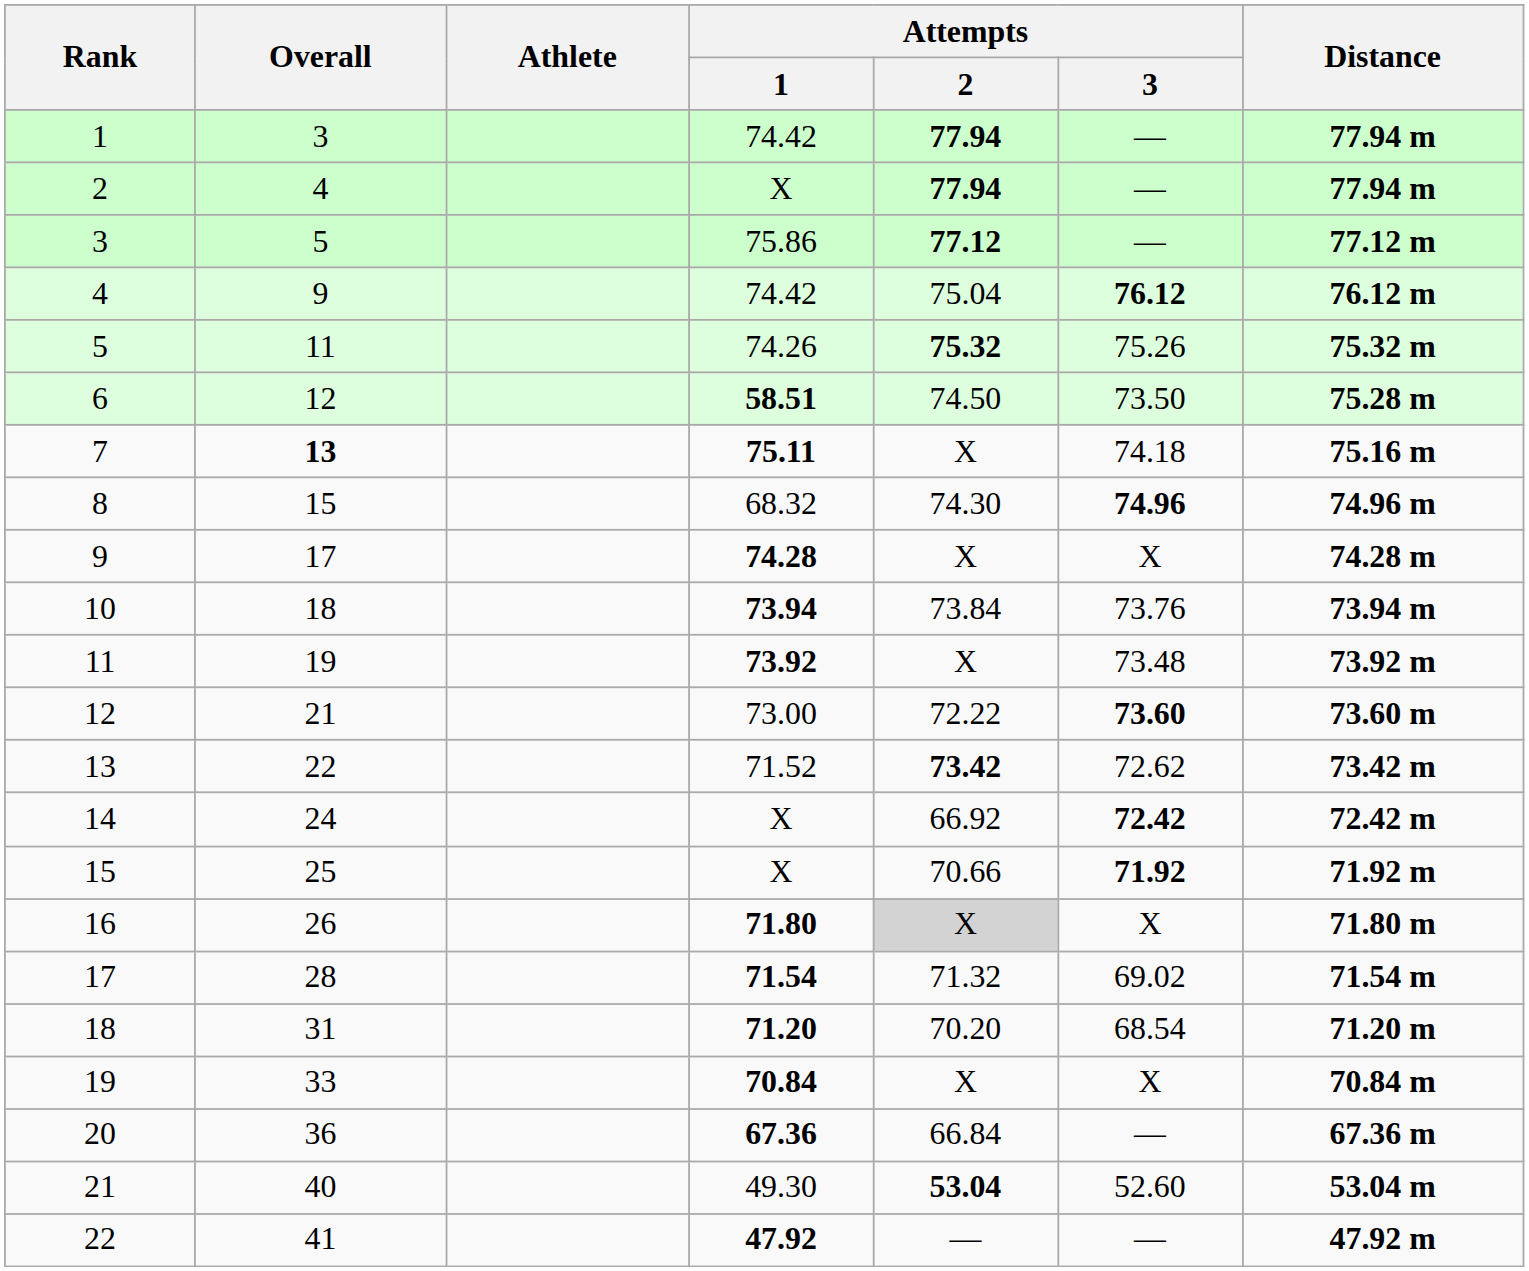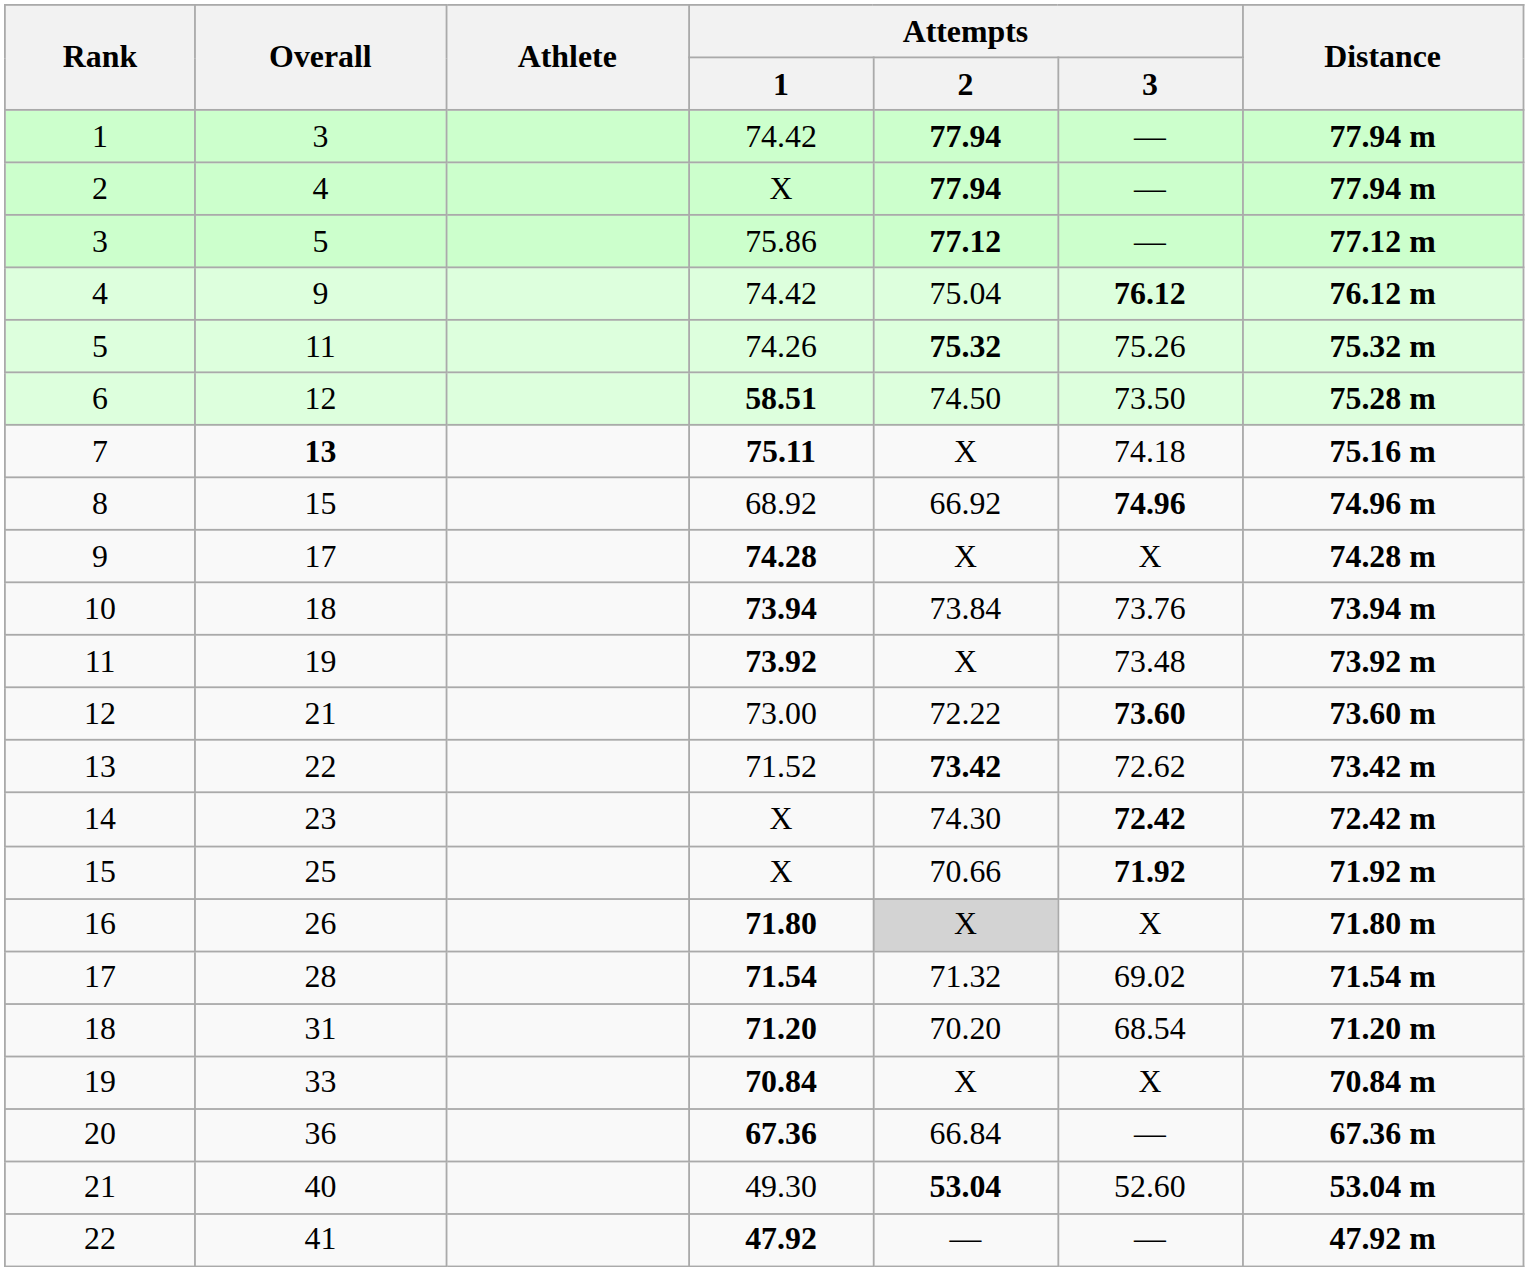8 | Attempts / 1: 68.32 -> 68.92
8 | Attempts / 2: 74.30 -> 66.92
14 | Overall: 24 -> 23
14 | Attempts / 2: 66.92 -> 74.30
